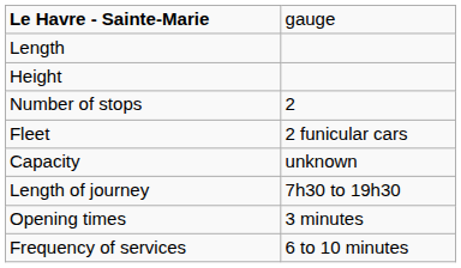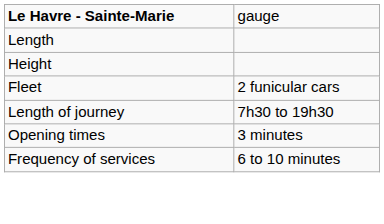- row: Number of stops | 2
- row: Capacity | unknown
